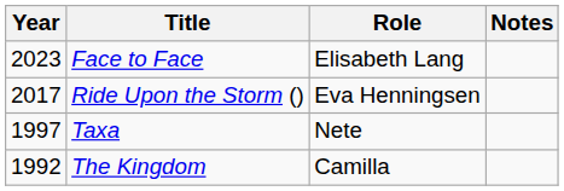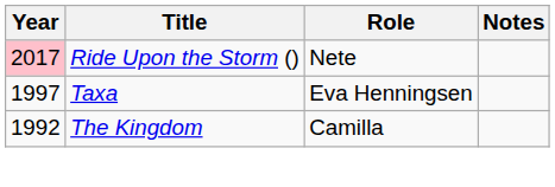- row: 2023 | Face to Face | Elisabeth Lang
Ride Upon the Storm () | Year: no background -> pink background
Ride Upon the Storm () | Role: Eva Henningsen -> Nete
Taxa | Role: Nete -> Eva Henningsen
